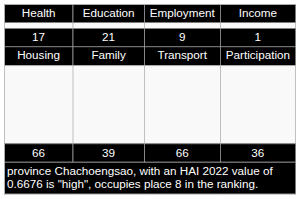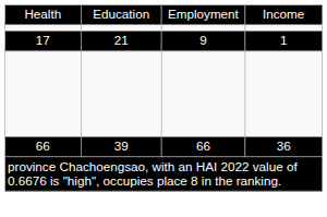- row: Housing | Family | Transport | Participation
